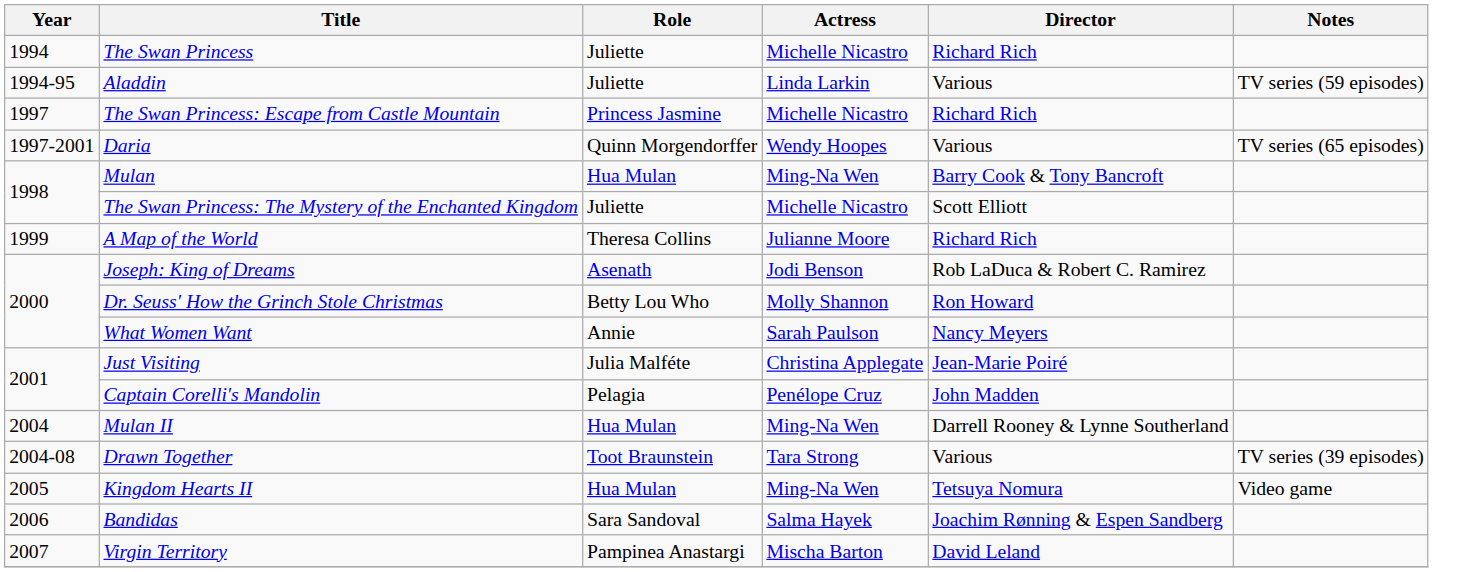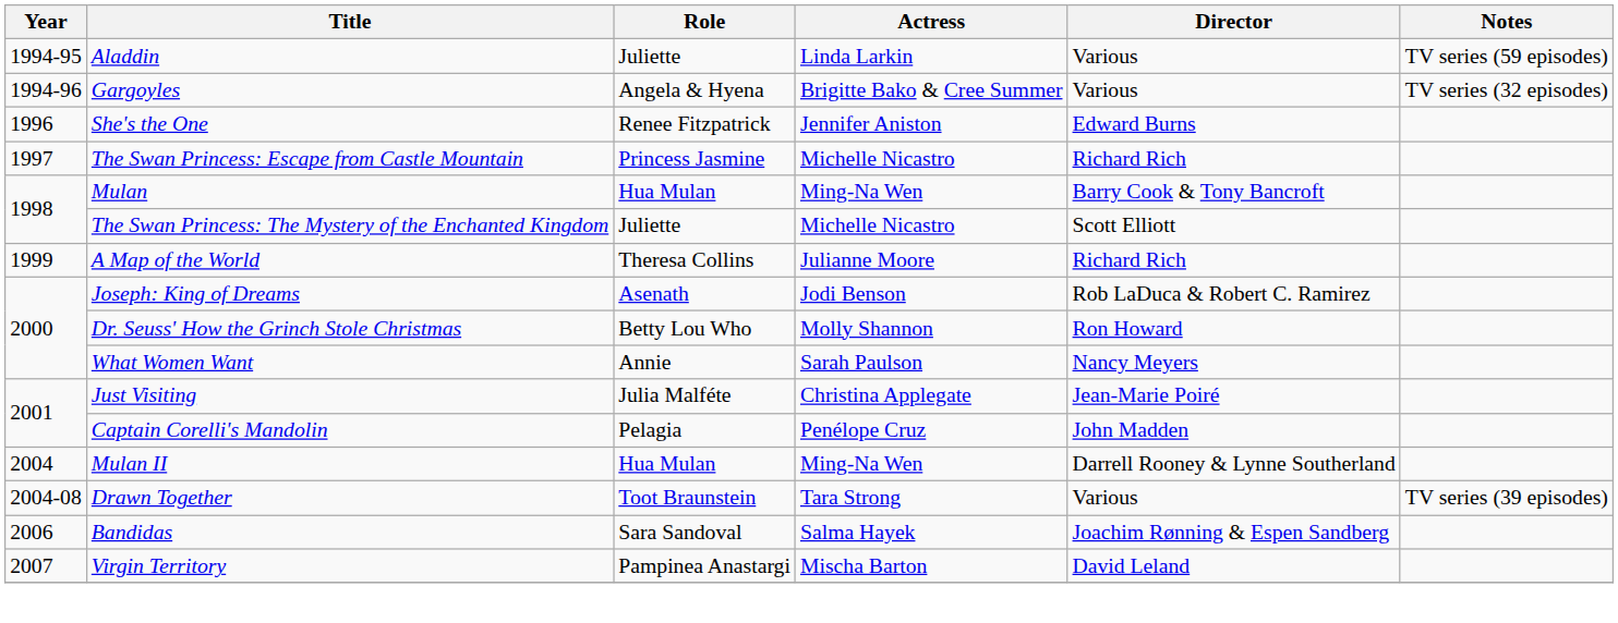- row: 1994 | The Swan Princess | Juliette | Michelle Nicastro | Richard Rich
+ row: 1994-96 | Gargoyles | Angela & Hyena | Brigitte Bako & Cree Summer | Various | TV series (32 episodes)
+ row: 1996 | She's the One | Renee Fitzpatrick | Jennifer Aniston | Edward Burns
- row: 1997-2001 | Daria | Quinn Morgendorffer | Wendy Hoopes | Various | TV series (65 episodes)
- row: 2005 | Kingdom Hearts II | Hua Mulan | Ming-Na Wen | Tetsuya Nomura | Video game
